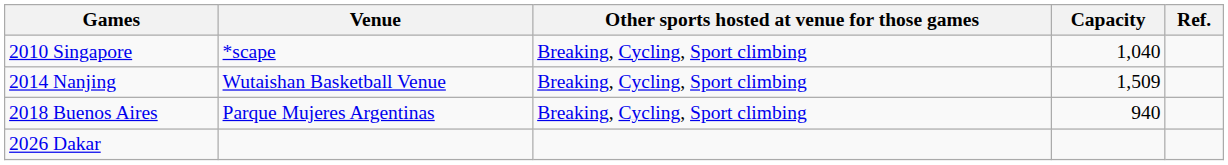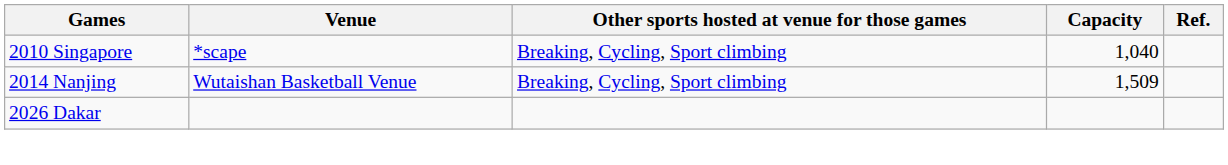- row: 2018 Buenos Aires | Parque Mujeres Argentinas | Breaking, Cycling, Sport climbing | 940
